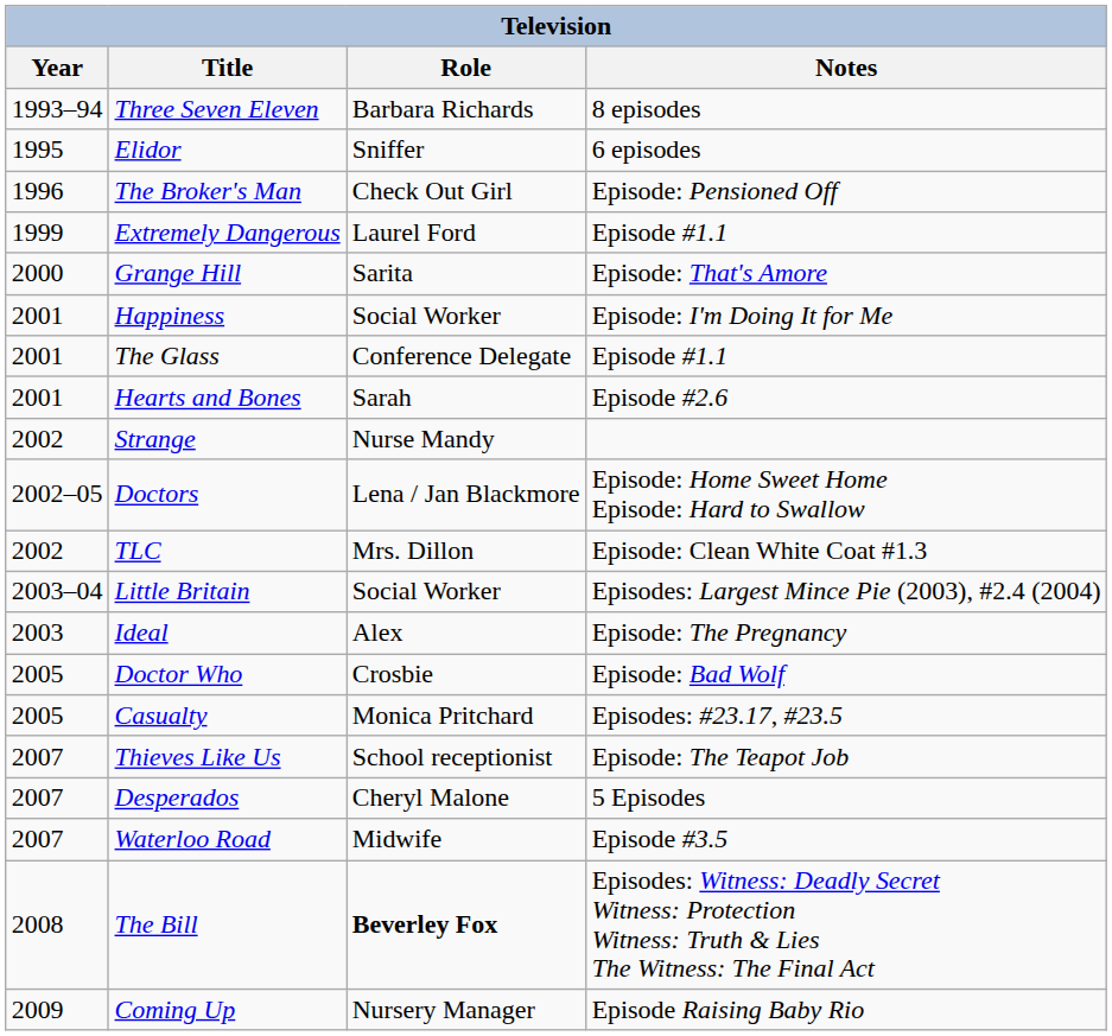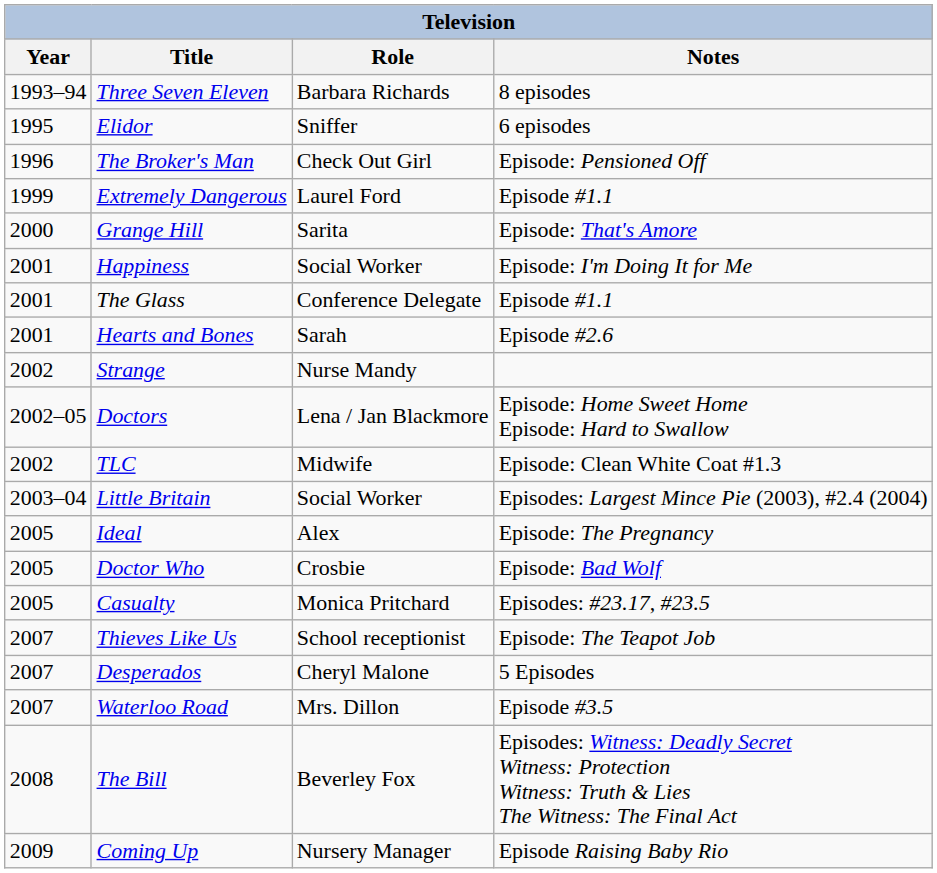TLC | Role: Mrs. Dillon -> Midwife
Ideal | Year: 2003 -> 2005
Waterloo Road | Role: Midwife -> Mrs. Dillon
The Bill | Role: bold -> normal
